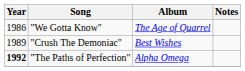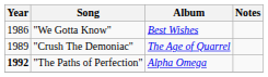"We Gotta Know" | Album: The Age of Quarrel -> Best Wishes
"Crush The Demoniac" | Album: Best Wishes -> The Age of Quarrel
